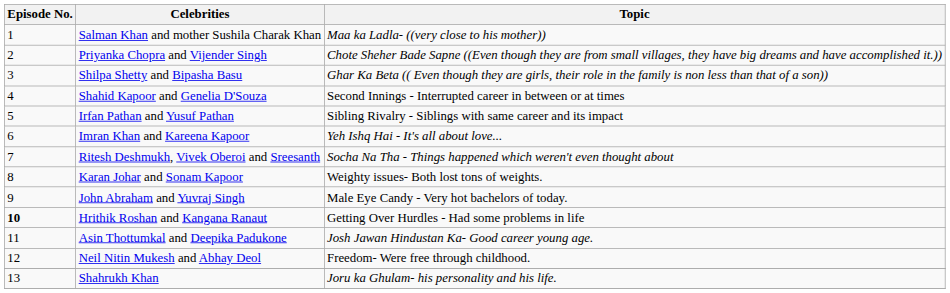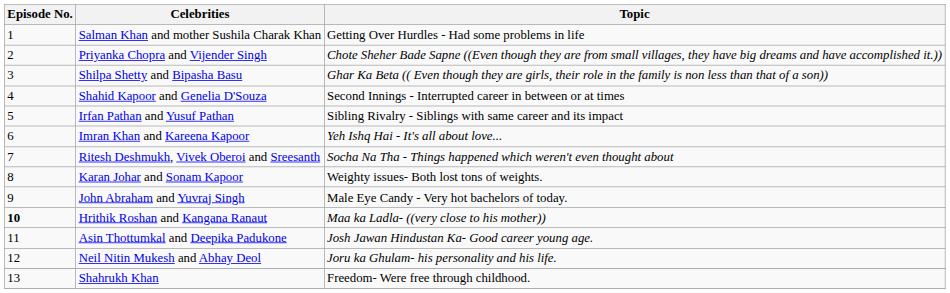Salman Khan and mother Sushila Charak Khan | Topic: Maa ka Ladla- ((very close to his mother)) -> Getting Over Hurdles - Had some problems in life
Hrithik Roshan and Kangana Ranaut | Topic: Getting Over Hurdles - Had some problems in life -> Maa ka Ladla- ((very close to his mother))
Neil Nitin Mukesh and Abhay Deol | Topic: Freedom- Were free through childhood. -> Joru ka Ghulam- his personality and his life.
Shahrukh Khan | Topic: Joru ka Ghulam- his personality and his life. -> Freedom- Were free through childhood.
